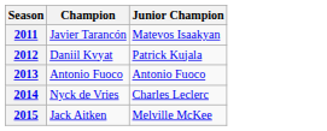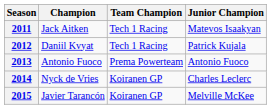+ column: Team Champion | Tech 1 Racing | Tech 1 Racing | Prema Powerteam | Koiranen GP | Koiranen GP
2011 | Champion: Javier Tarancón -> Jack Aitken
2015 | Champion: Jack Aitken -> Javier Tarancón
